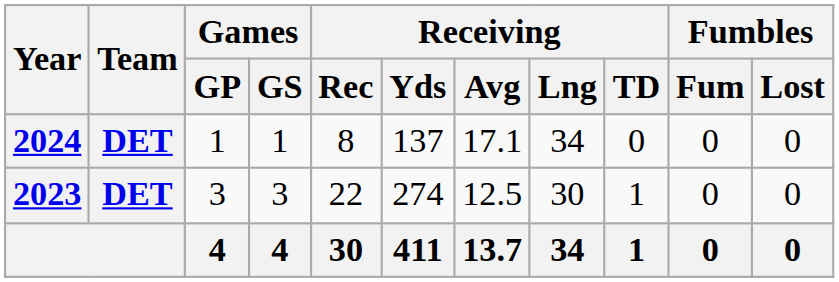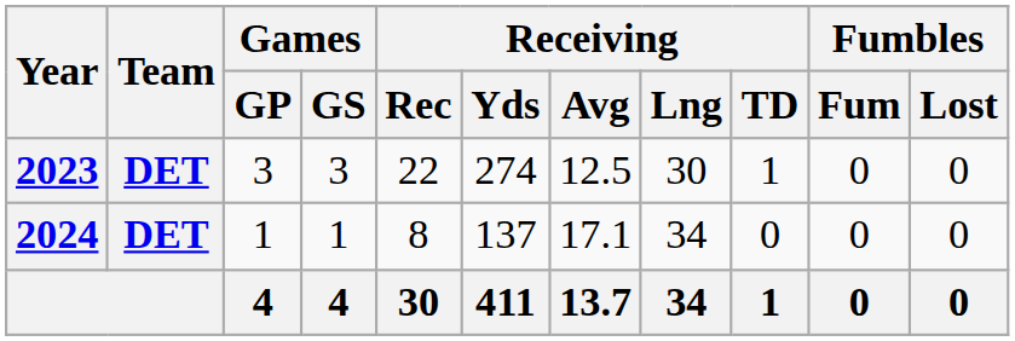rows swapped: 2023 <-> 2024
